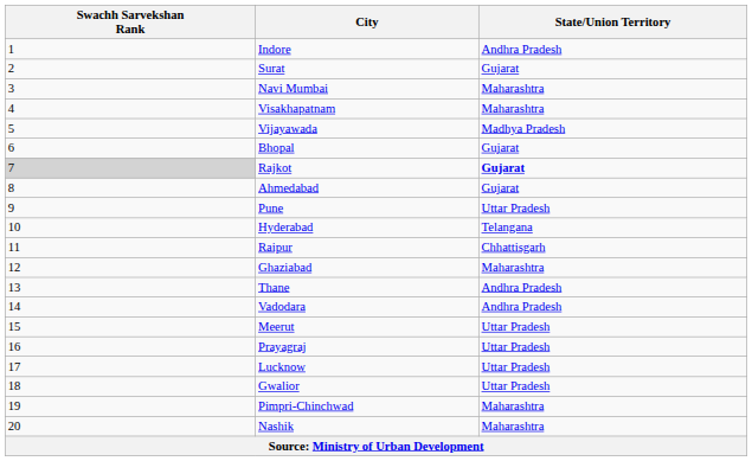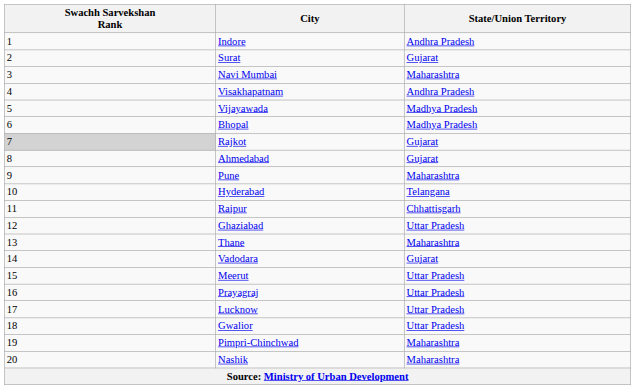Visakhapatnam | State/Union Territory: Maharashtra -> Andhra Pradesh
Bhopal | State/Union Territory: Gujarat -> Madhya Pradesh
Rajkot | State/Union Territory: bold -> normal
Pune | State/Union Territory: Uttar Pradesh -> Maharashtra
Ghaziabad | State/Union Territory: Maharashtra -> Uttar Pradesh
Thane | State/Union Territory: Andhra Pradesh -> Maharashtra
Vadodara | State/Union Territory: Andhra Pradesh -> Gujarat
